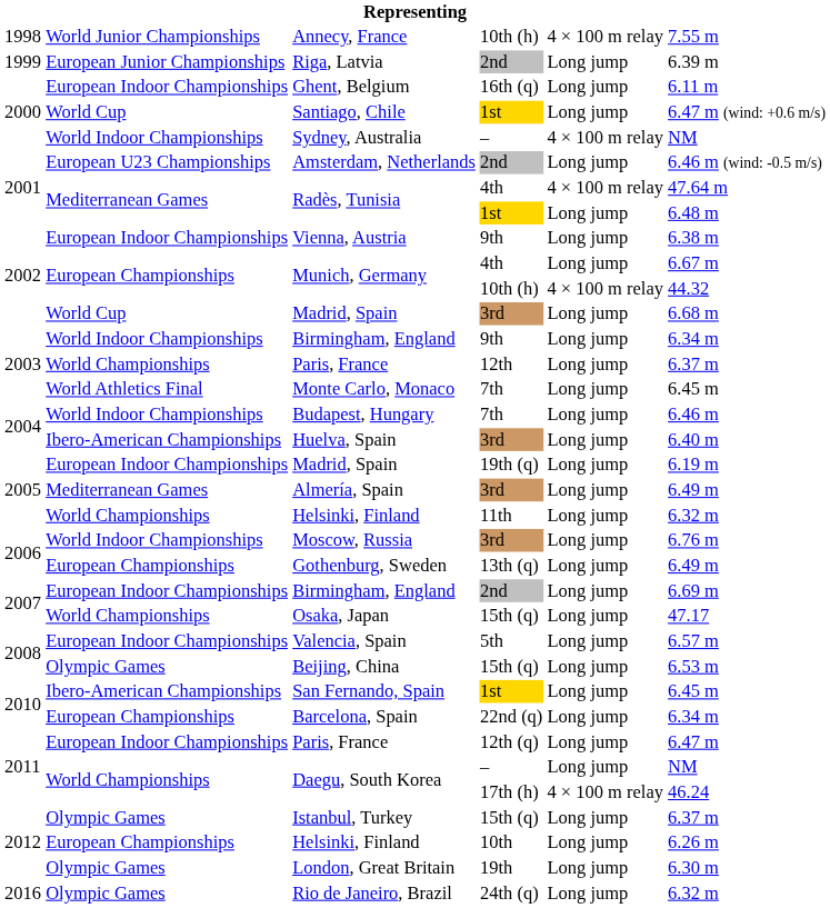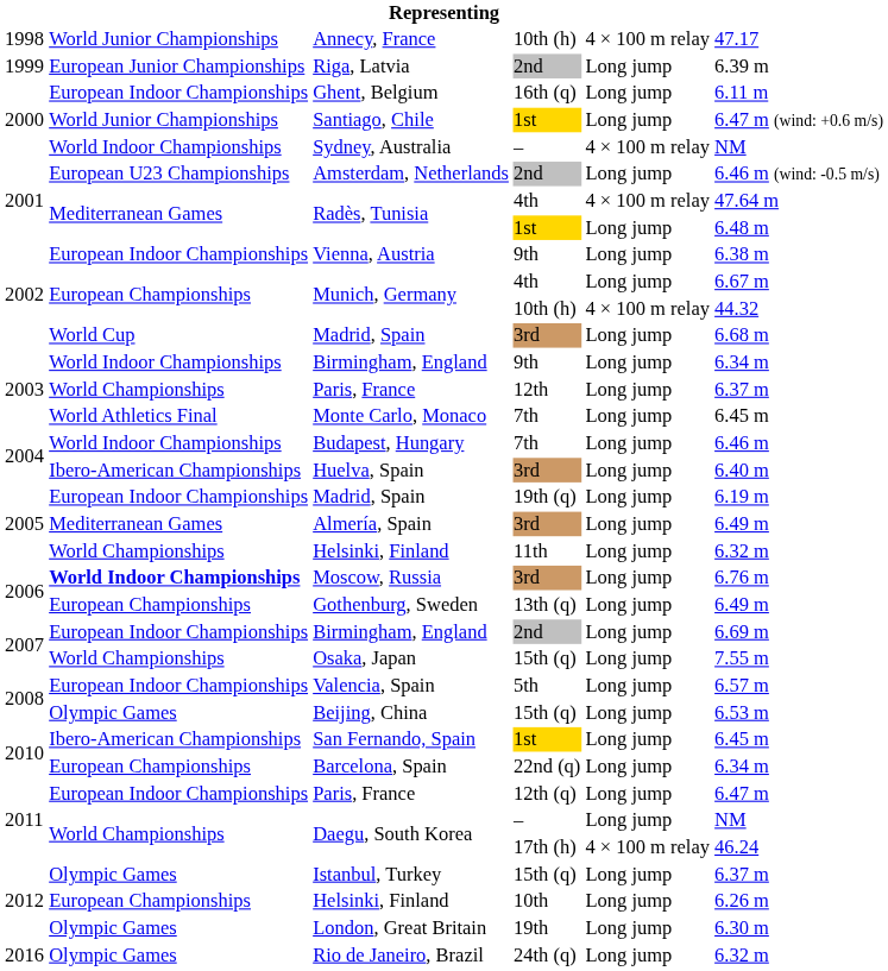Annecy, France | column 6: 7.55 m -> 47.17
Santiago, Chile | column 2: World Cup -> World Junior Championships
Moscow, Russia | column 2: normal -> bold
Osaka, Japan | column 6: 47.17 -> 7.55 m
